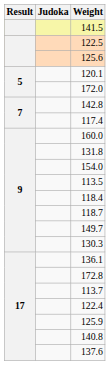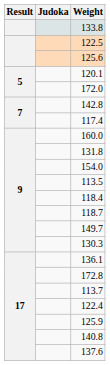- row: 141.5
+ row: 133.8
